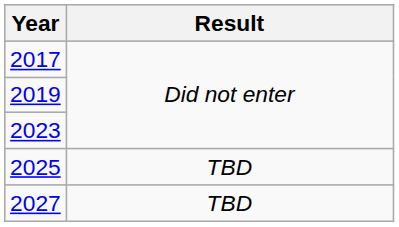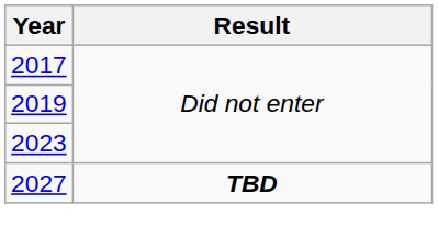- row: 2025 | TBD
2027 | Result: normal -> bold
